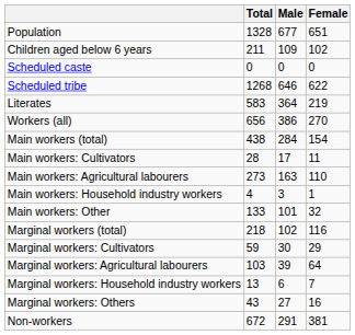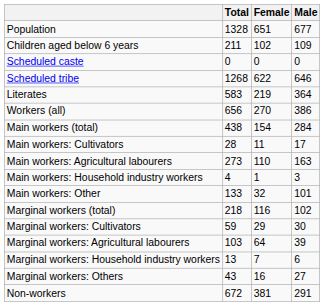columns swapped: Male <-> Female
